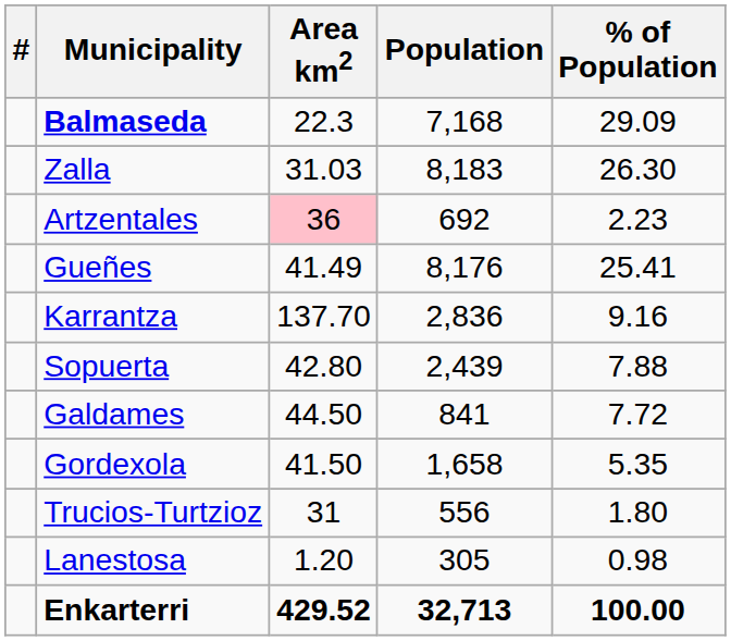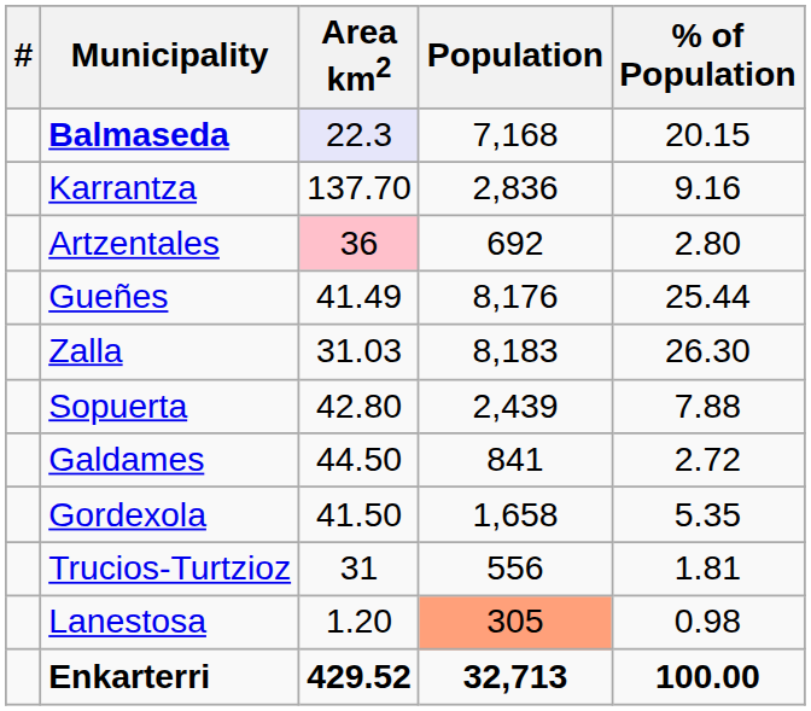Balmaseda | Area km2: no background -> lavender background
Balmaseda | % of Population: 29.09 -> 20.15
rows swapped: Karrantza <-> Zalla
Artzentales | % of Population: 2.23 -> 2.80
Gueñes | % of Population: 25.41 -> 25.44
Galdames | % of Population: 7.72 -> 2.72
Trucios-Turtzioz | % of Population: 1.80 -> 1.81
Lanestosa | Population: no background -> lightsalmon background
